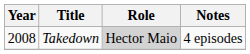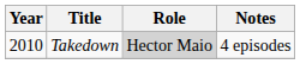Takedown | Year: 2008 -> 2010
